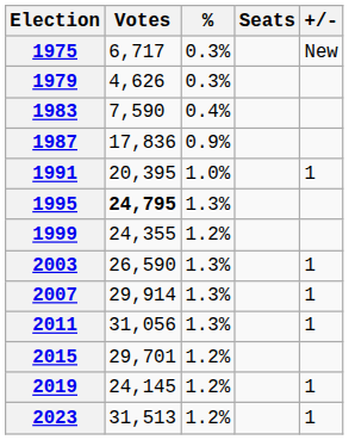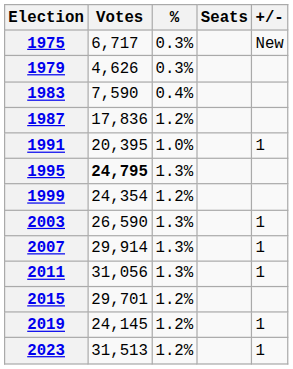1987 | %: 0.9% -> 1.2%
1999 | Votes: 24,355 -> 24,354
